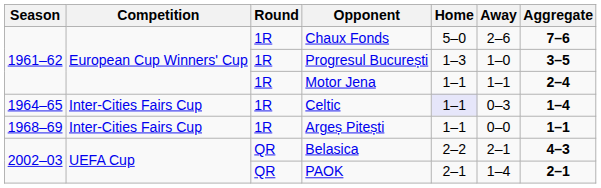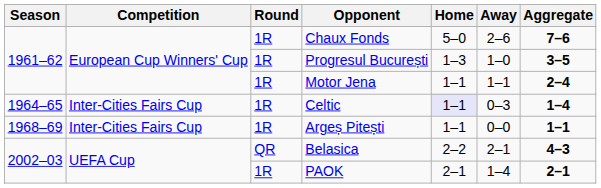PAOK | Round: QR -> 1R
